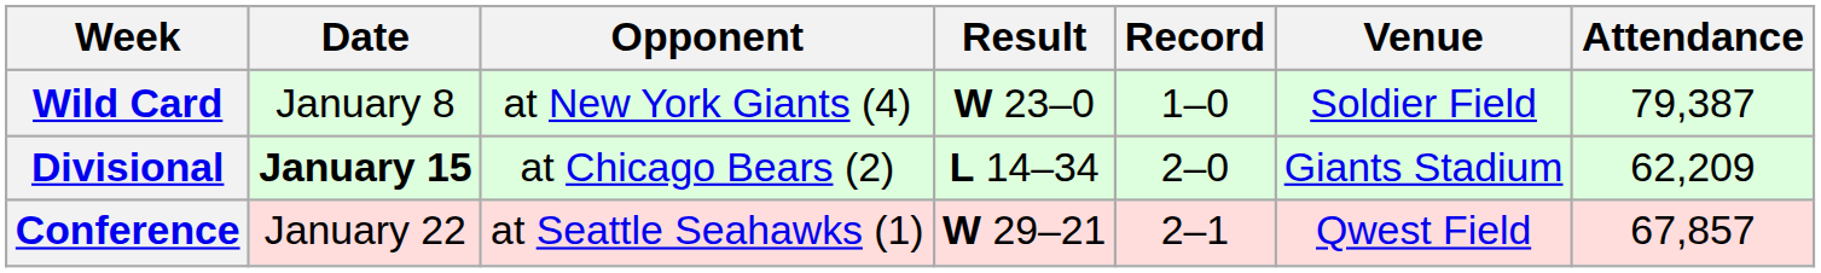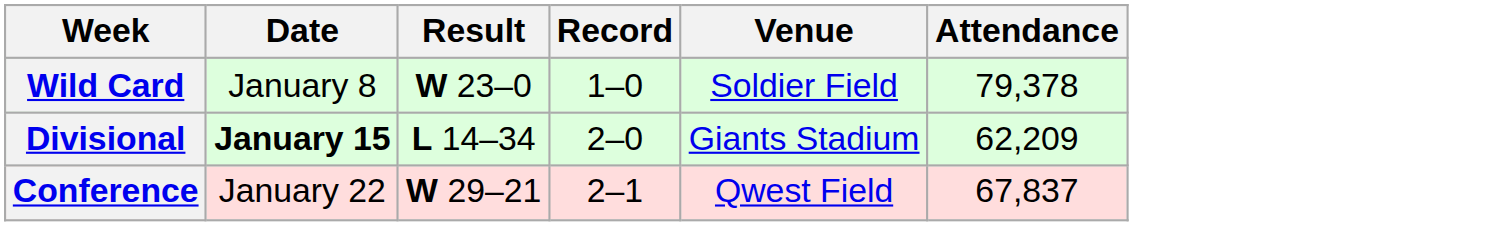- column: Opponent | at New York Giants (4) | at Chicago Bears (2) | at Seattle Seahawks (1)
Wild Card | Attendance: 79,387 -> 79,378
Conference | Attendance: 67,857 -> 67,837
